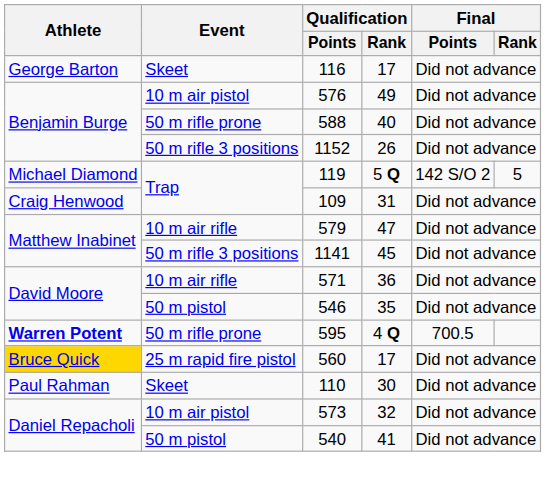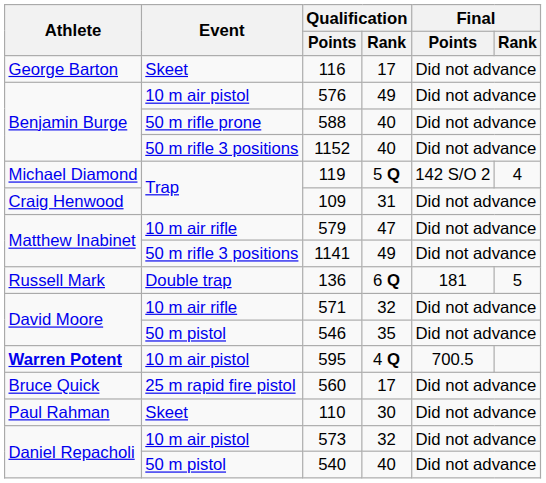1152 | Qualification / Rank: 26 -> 40
119 | Final / Rank: 5 -> 4
1141 | Qualification / Rank: 45 -> 49
+ row: Russell Mark | Double trap | 136 | 6 Q | 181 | 5
571 | Qualification / Rank: 36 -> 32
595 | Event: 50 m rifle prone -> 10 m air pistol
560 | Athlete: gold background -> no background
540 | Qualification / Rank: 41 -> 40
